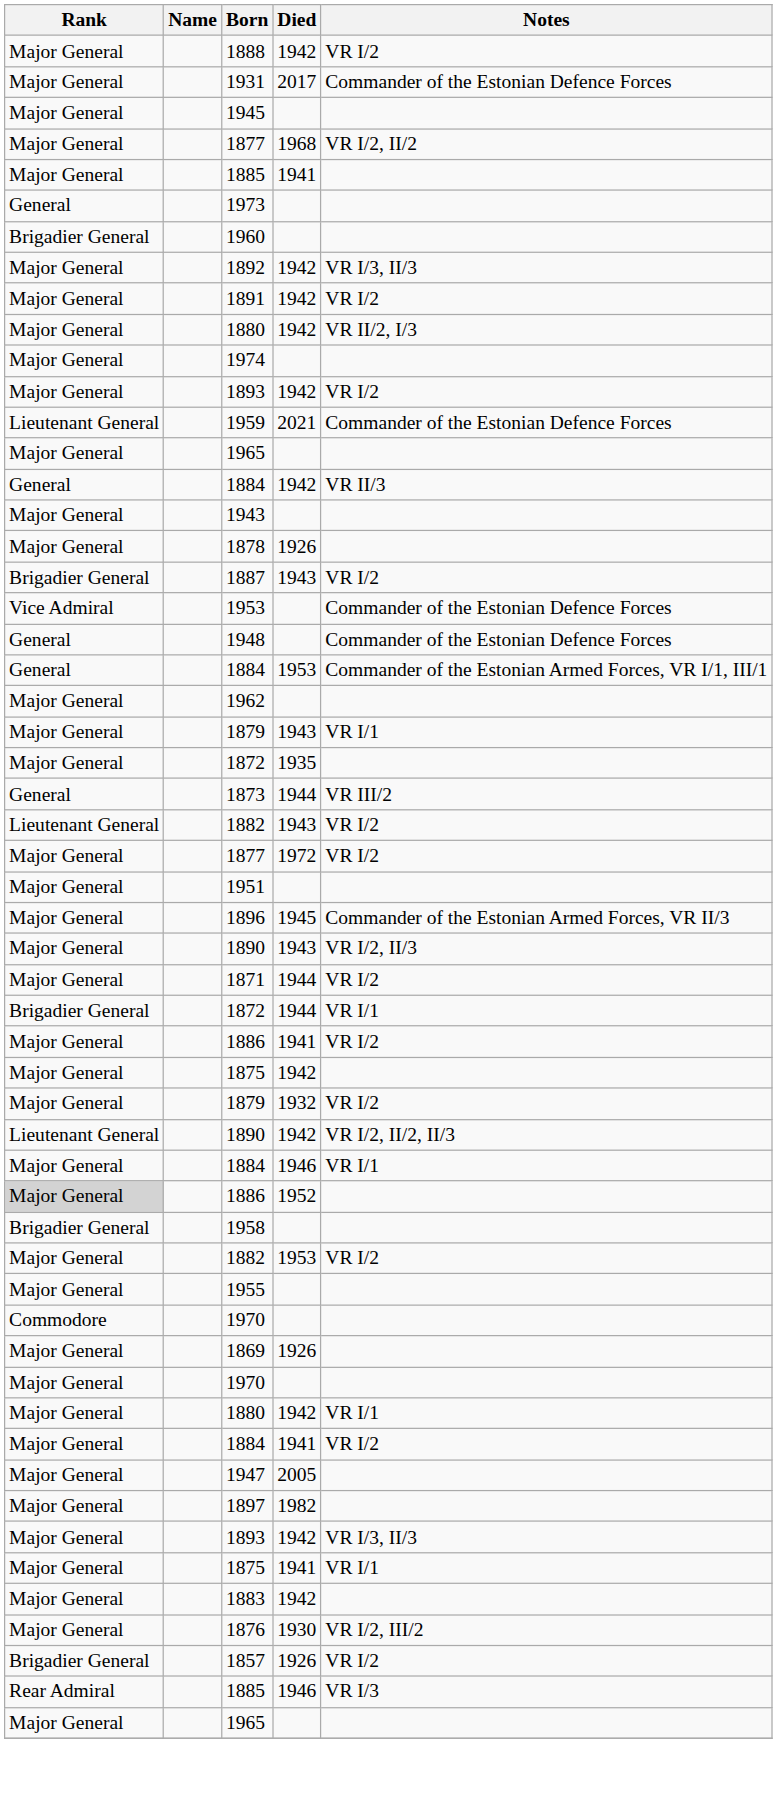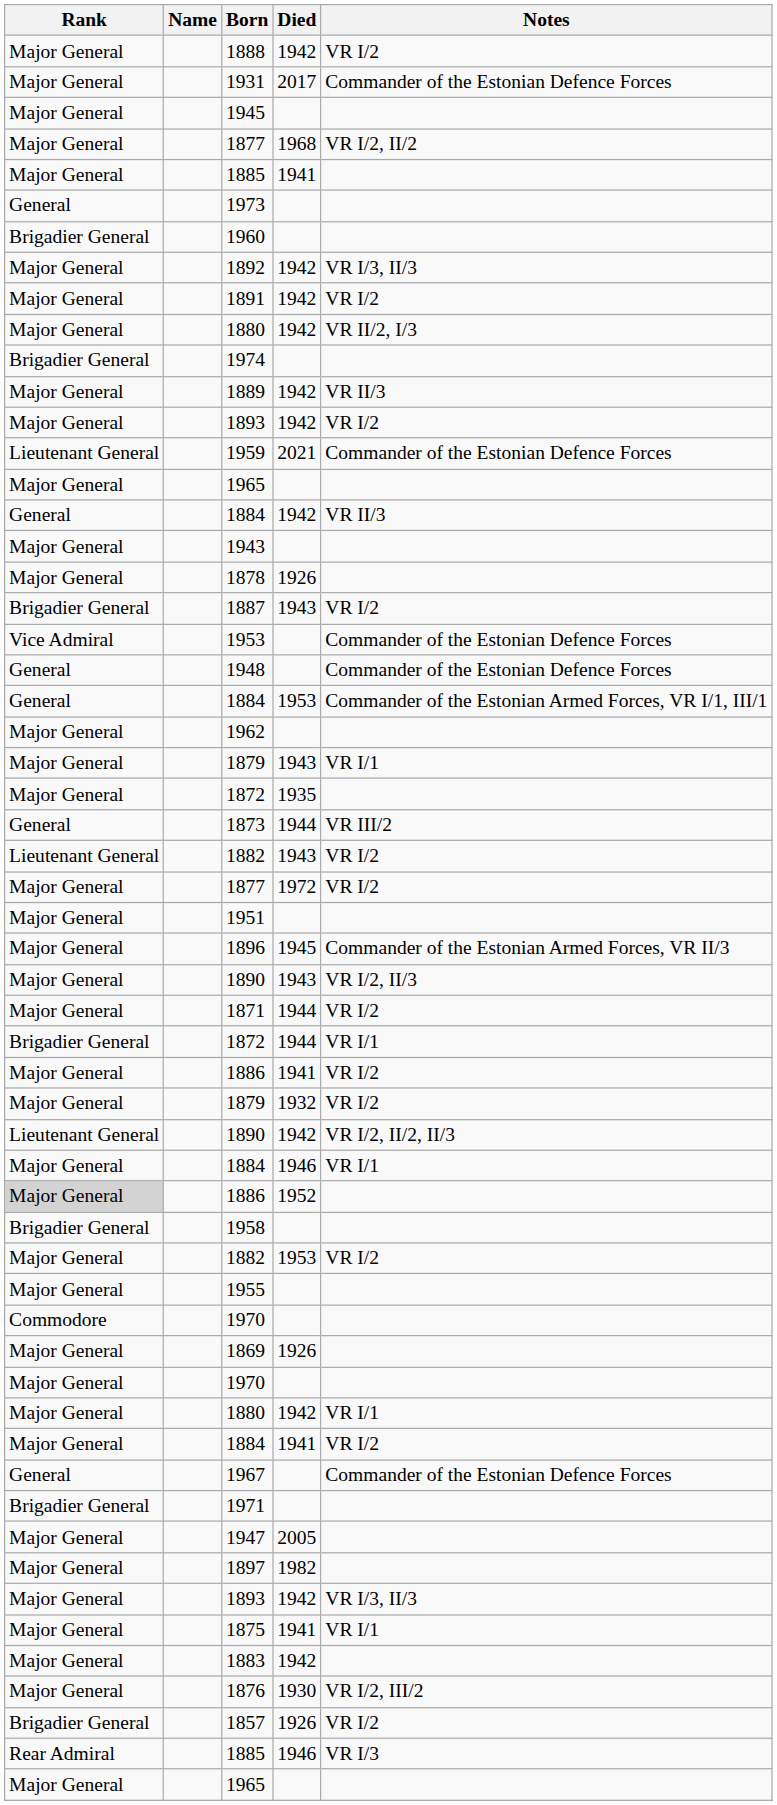1974 | Rank: Major General -> Brigadier General
+ row: Major General | 1889 | 1942 | VR II/3
- row: Major General | 1875 | 1942
+ row: General | 1967 | Commander of the Estonian Defence Forces
+ row: Brigadier General | 1971
